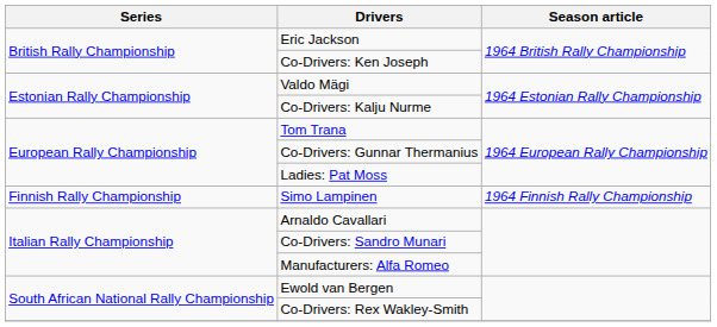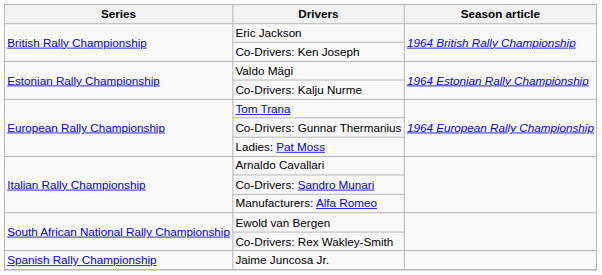- row: Finnish Rally Championship | Simo Lampinen | 1964 Finnish Rally Championship
+ row: Spanish Rally Championship | Jaime Juncosa Jr.
